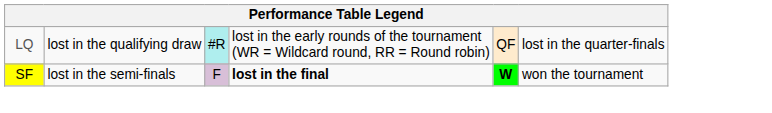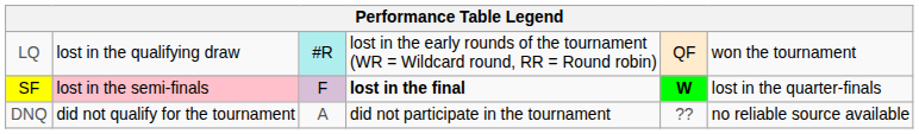LQ | column 6: lost in the quarter-finals -> won the tournament
SF | column 2: no background -> pink background
SF | column 6: won the tournament -> lost in the quarter-finals
+ row: DNQ | did not qualify for the tournament | A | did not participate in the tournament | ?? | no reliable source available
